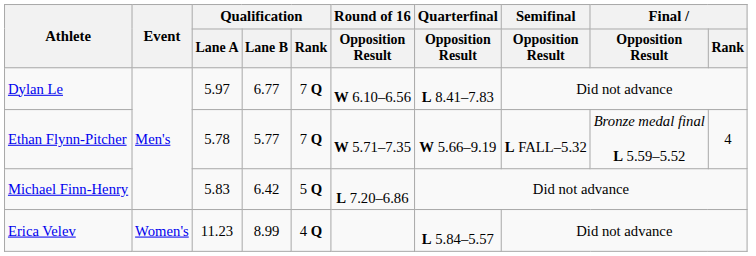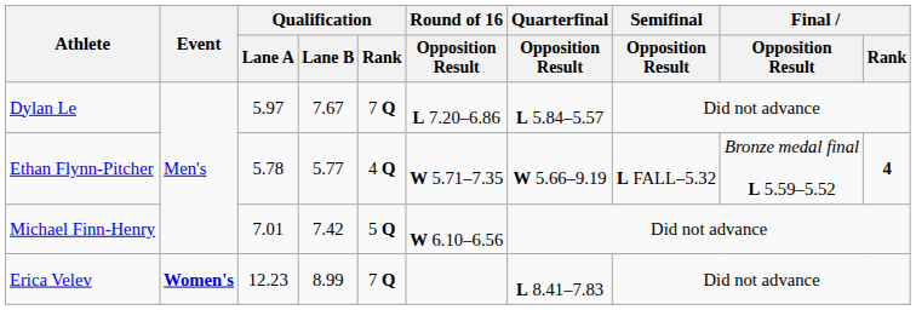Dylan Le | Qualification / Lane B: 6.77 -> 7.67
Dylan Le | Round of 16 / Opposition Result: W 6.10–6.56 -> L 7.20–6.86
Dylan Le | Quarterfinal / Opposition Result: L 8.41–7.83 -> L 5.84–5.57
Ethan Flynn-Pitcher | Qualification / Rank: 7 Q -> 4 Q
Ethan Flynn-Pitcher | Final / Rank: normal -> bold
Michael Finn-Henry | Qualification / Lane A: 5.83 -> 7.01
Michael Finn-Henry | Qualification / Lane B: 6.42 -> 7.42
Michael Finn-Henry | Round of 16 / Opposition Result: L 7.20–6.86 -> W 6.10–6.56
Erica Velev | Event: normal -> bold
Erica Velev | Qualification / Lane A: 11.23 -> 12.23
Erica Velev | Qualification / Rank: 4 Q -> 7 Q
Erica Velev | Quarterfinal / Opposition Result: L 5.84–5.57 -> L 8.41–7.83
